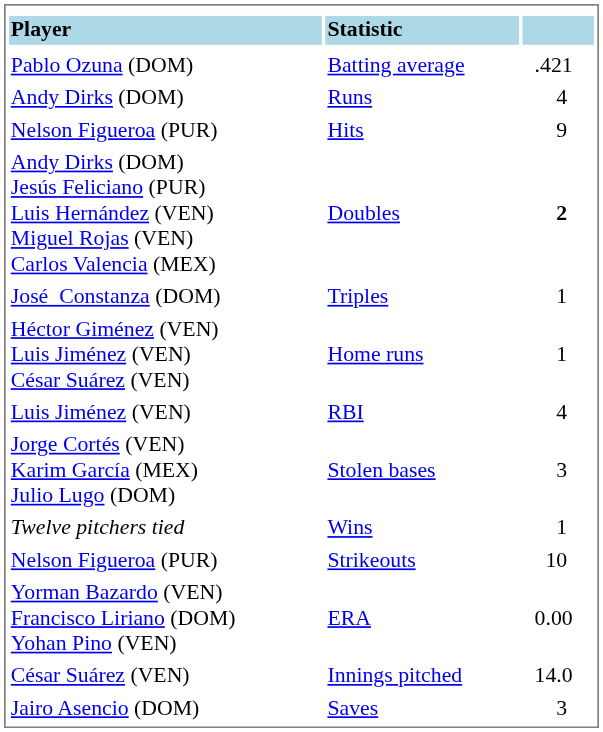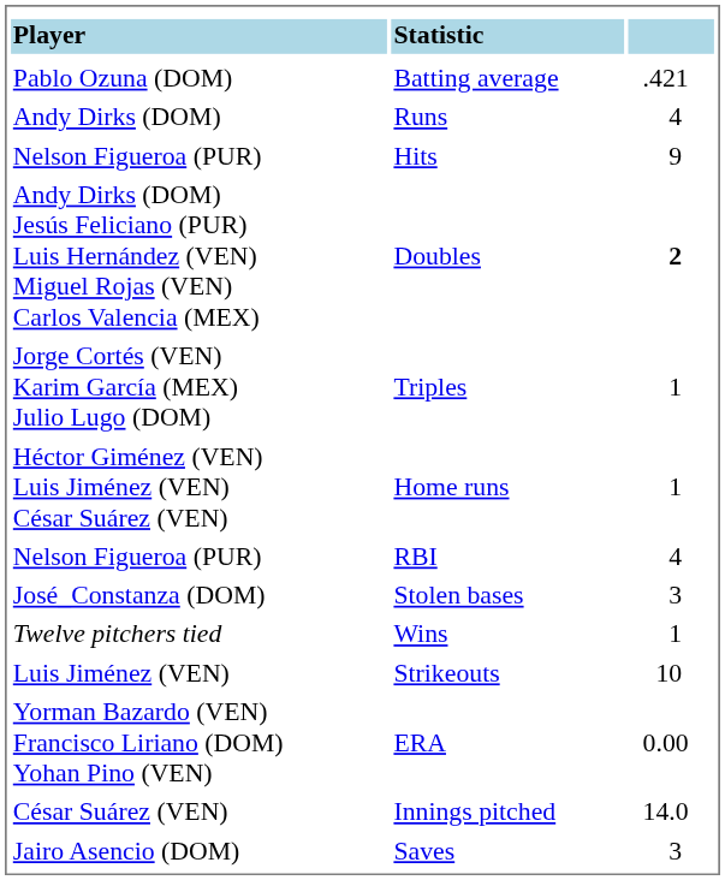Triples | column 1: José_Constanza (DOM) -> Jorge Cortés (VEN) Karim García (MEX) Julio Lugo (DOM)
RBI | column 1: Luis Jiménez (VEN) -> Nelson Figueroa (PUR)
Stolen bases | column 1: Jorge Cortés (VEN) Karim García (MEX) Julio Lugo (DOM) -> José_Constanza (DOM)
Strikeouts | column 1: Nelson Figueroa (PUR) -> Luis Jiménez (VEN)
